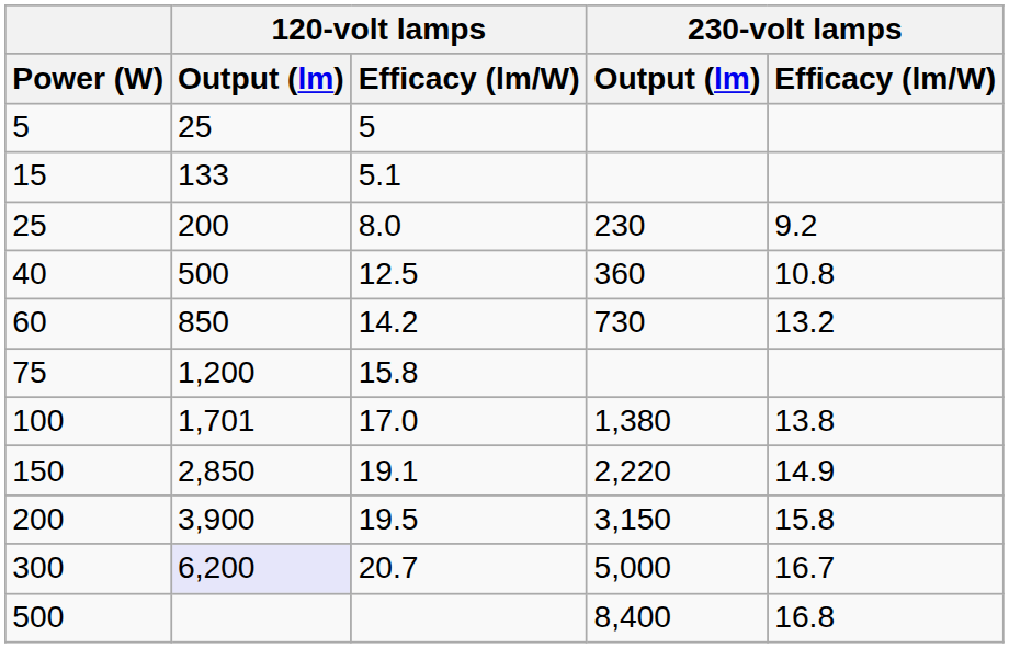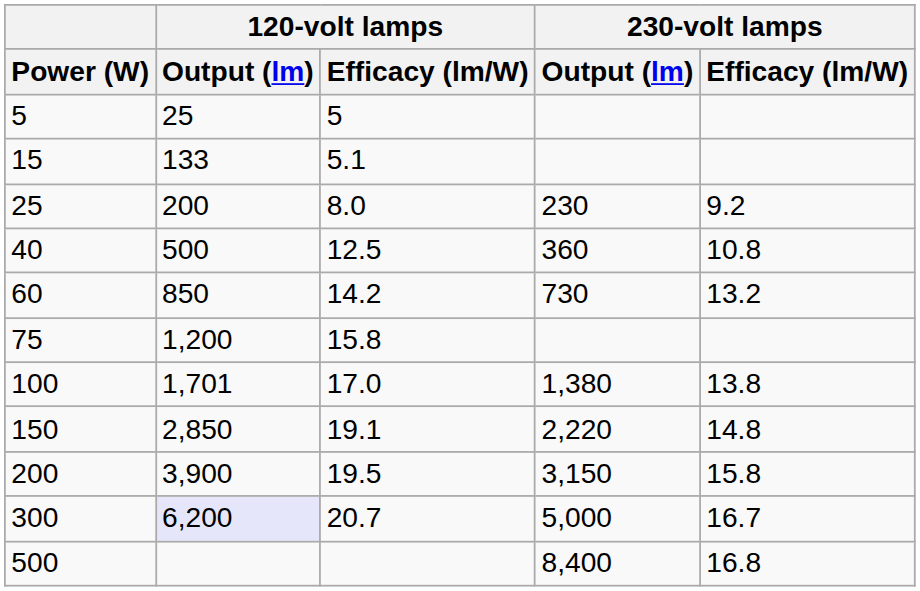150 | 230-volt lamps / Efficacy (lm/W): 14.9 -> 14.8
